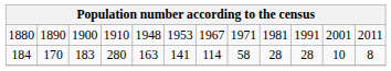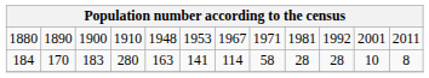1880 | column 10: 1991 -> 1992
